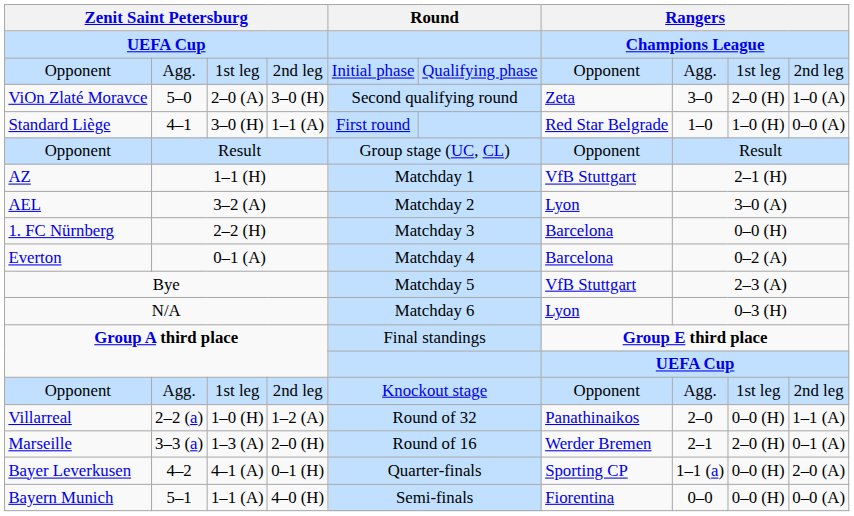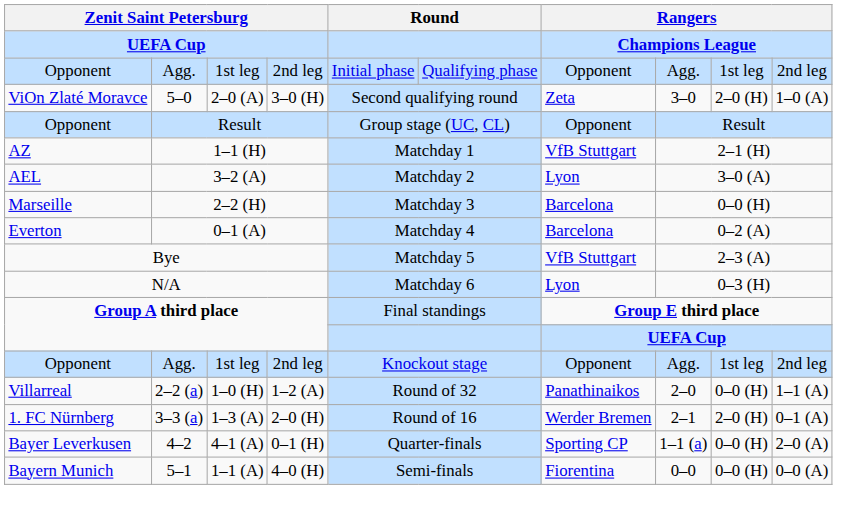- row: Standard Liège | 4–1 | 3–0 (H) | 1–1 (A) | First round | Red Star Belgrade | 1–0 | 1–0 (H) | 0–0 (A)
2–2 (H) | column 1: 1. FC Nürnberg -> Marseille
3–3 (a) | column 1: Marseille -> 1. FC Nürnberg
